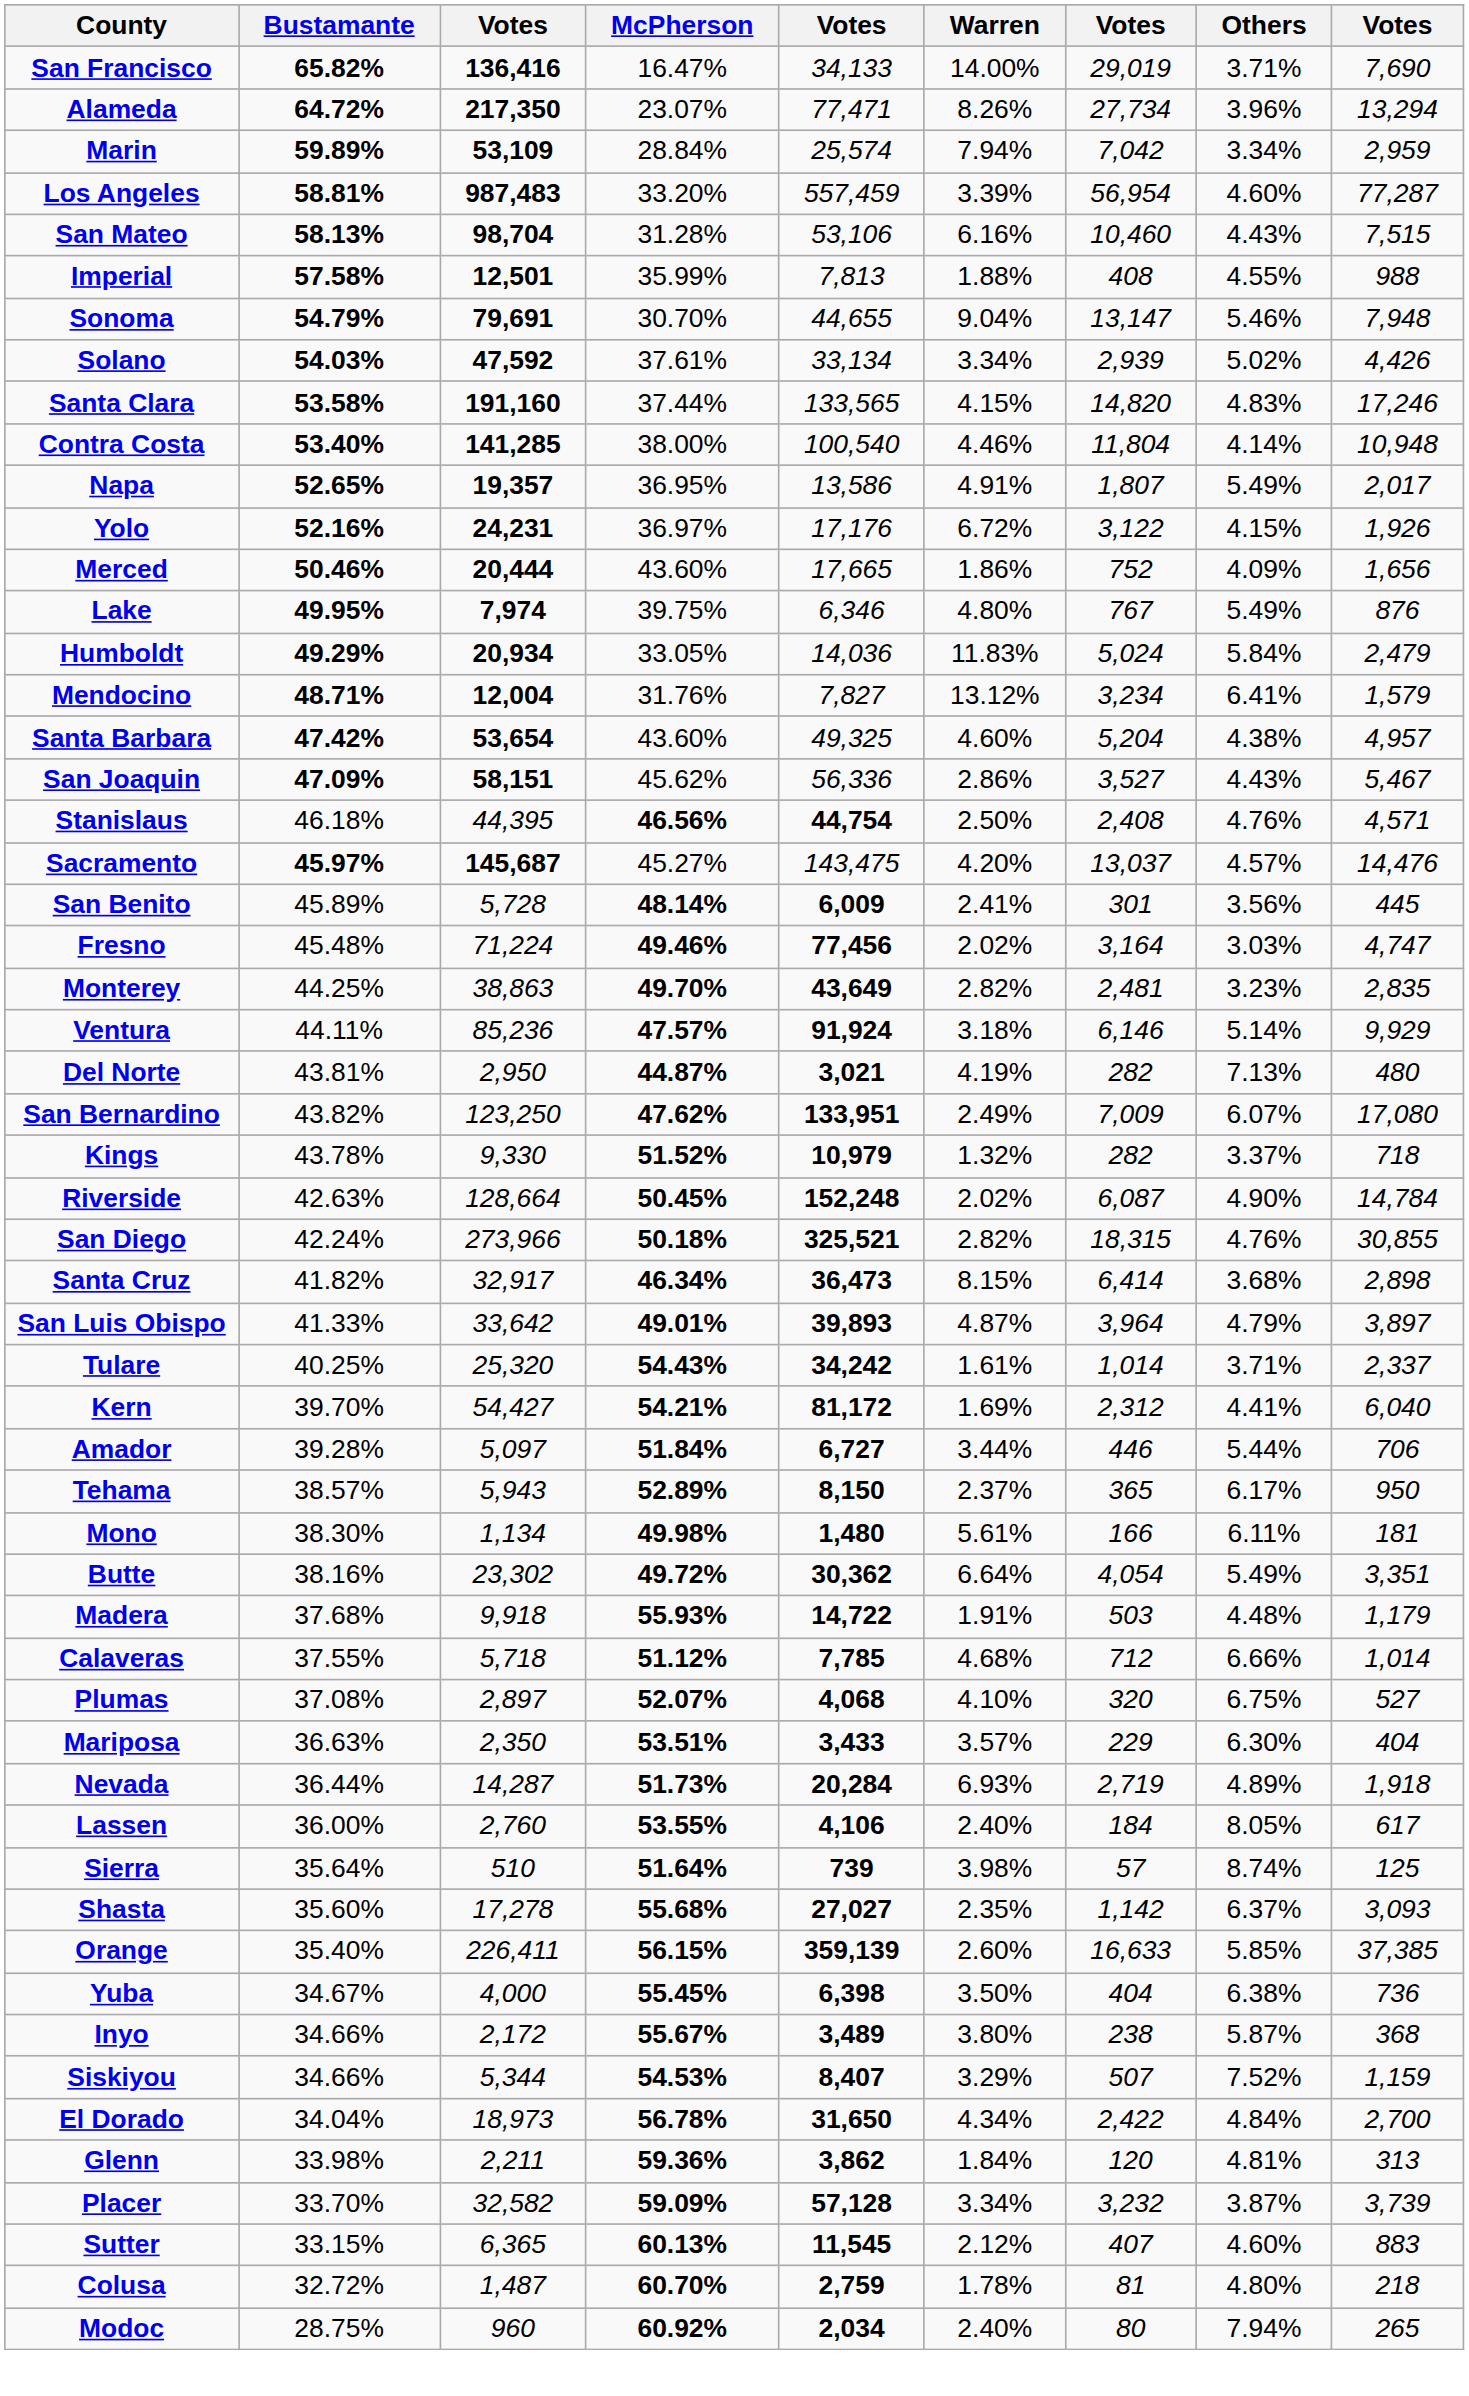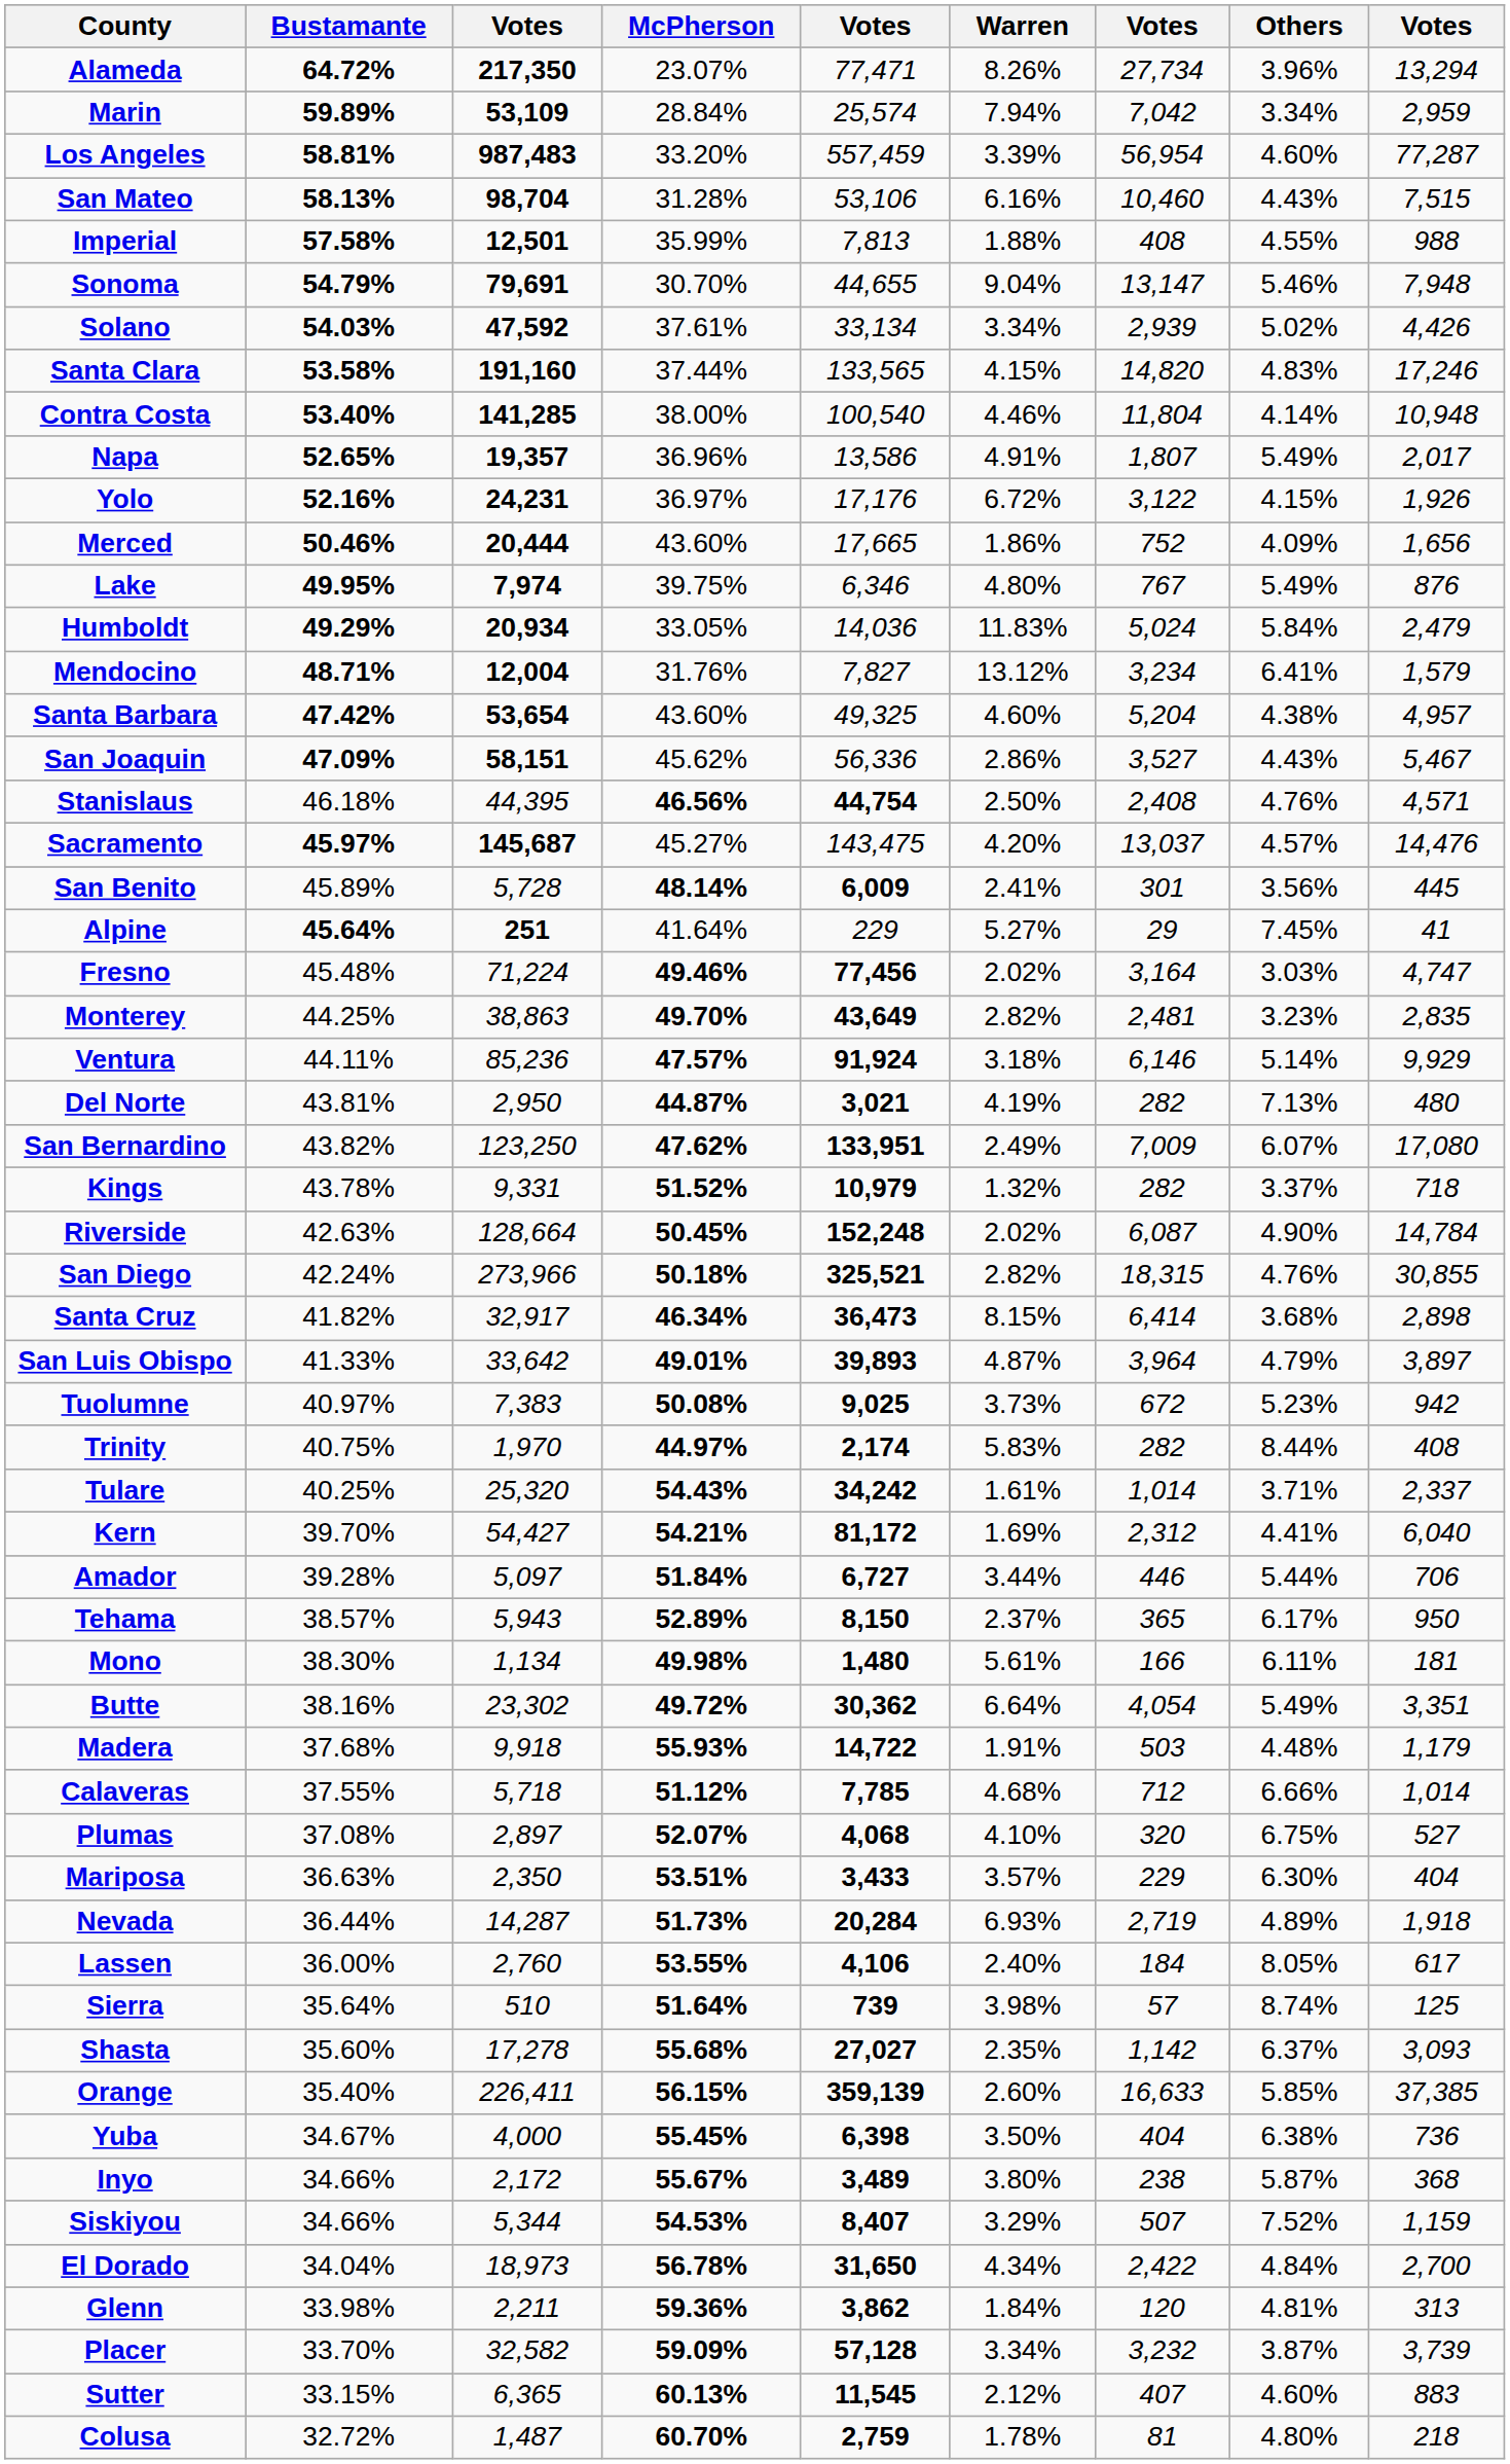- row: San Francisco | 65.82% | 136,416 | 16.47% | 34,133 | 14.00% | 29,019 | 3.71% | 7,690
Napa | McPherson: 36.95% -> 36.96%
+ row: Alpine | 45.64% | 251 | 41.64% | 229 | 5.27% | 29 | 7.45% | 41
Kings | column 3: 9,330 -> 9,331
+ row: Tuolumne | 40.97% | 7,383 | 50.08% | 9,025 | 3.73% | 672 | 5.23% | 942
+ row: Trinity | 40.75% | 1,970 | 44.97% | 2,174 | 5.83% | 282 | 8.44% | 408
- row: Modoc | 28.75% | 960 | 60.92% | 2,034 | 2.40% | 80 | 7.94% | 265
